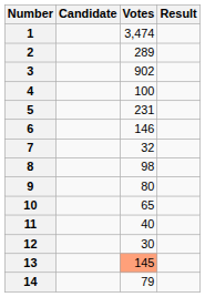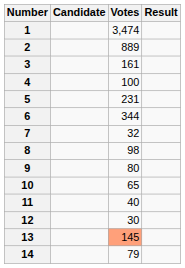2 | Votes: 289 -> 889
3 | Votes: 902 -> 161
6 | Votes: 146 -> 344
